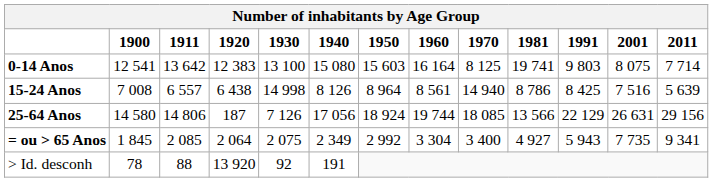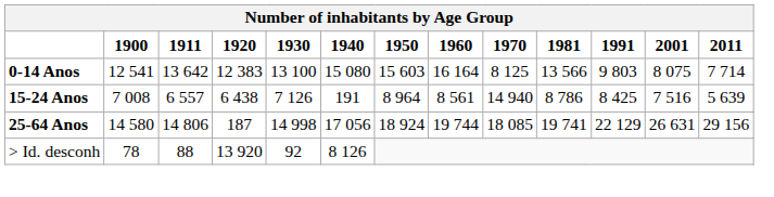0-14 Anos | 1981: 19 741 -> 13 566
15-24 Anos | 1930: 14 998 -> 7 126
15-24 Anos | 1940: 8 126 -> 191
25-64 Anos | 1930: 7 126 -> 14 998
25-64 Anos | 1981: 13 566 -> 19 741
- row: = ou > 65 Anos | 1 845 | 2 085 | 2 064 | 2 075 | 2 349 | 2 992 | 3 304 | 3 400 | 4 927 | 5 943 | 7 735 | 9 341
> Id. desconh | 1940: 191 -> 8 126
